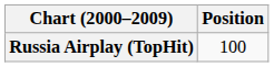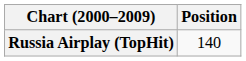Russia Airplay (TopHit) | Position: 100 -> 140
